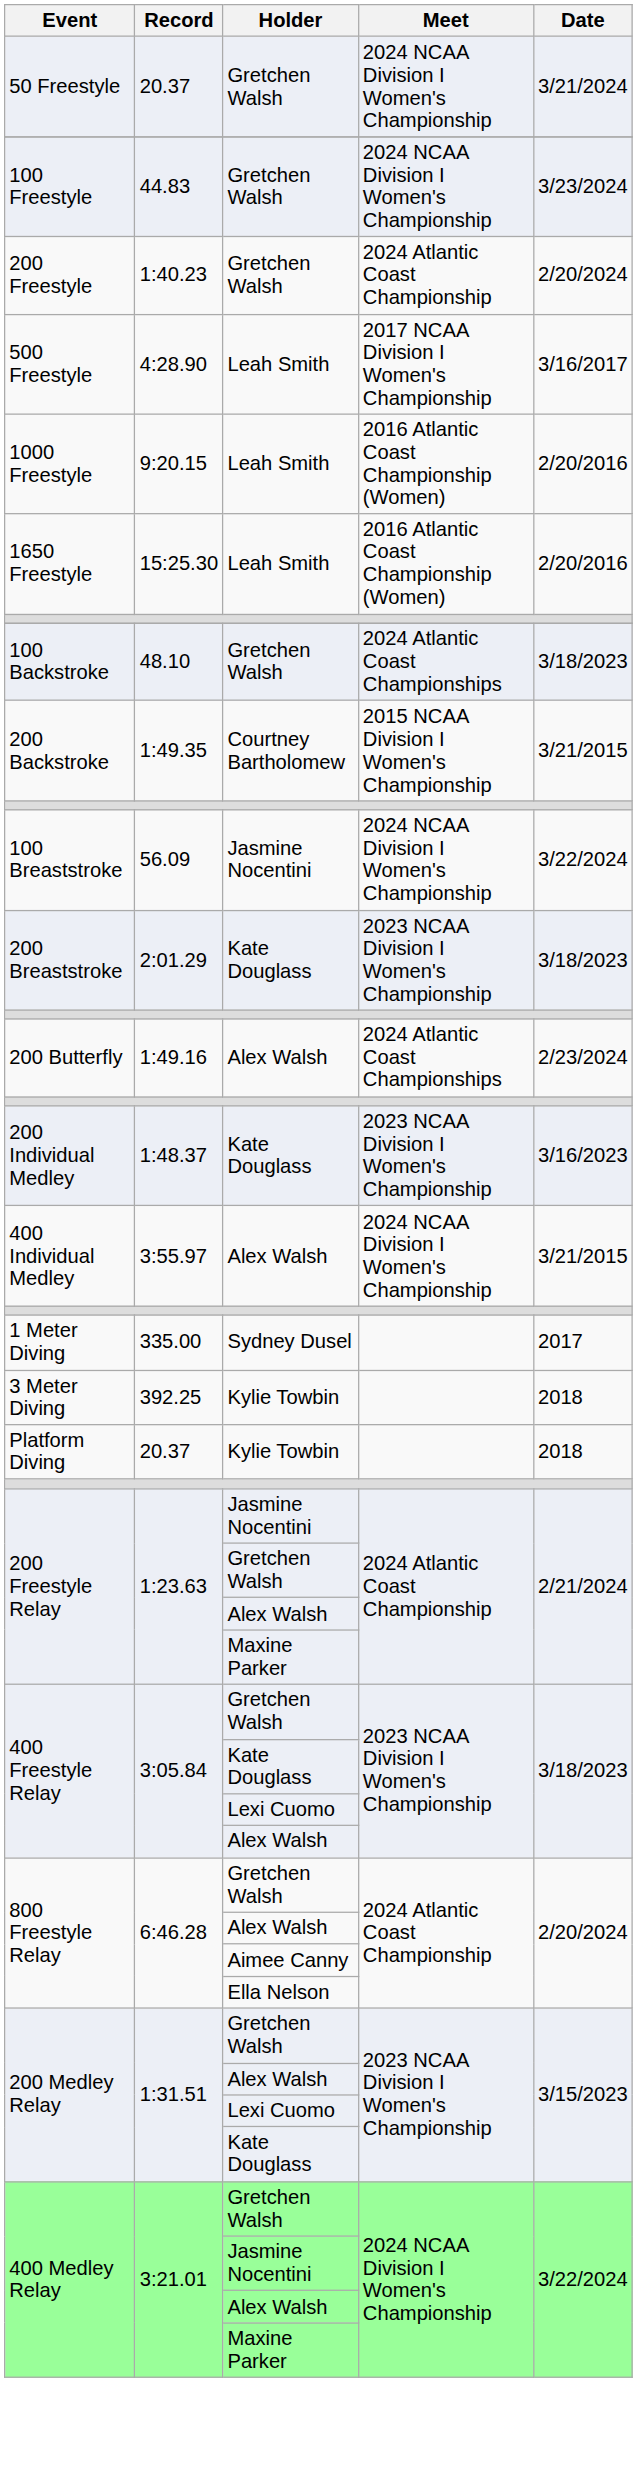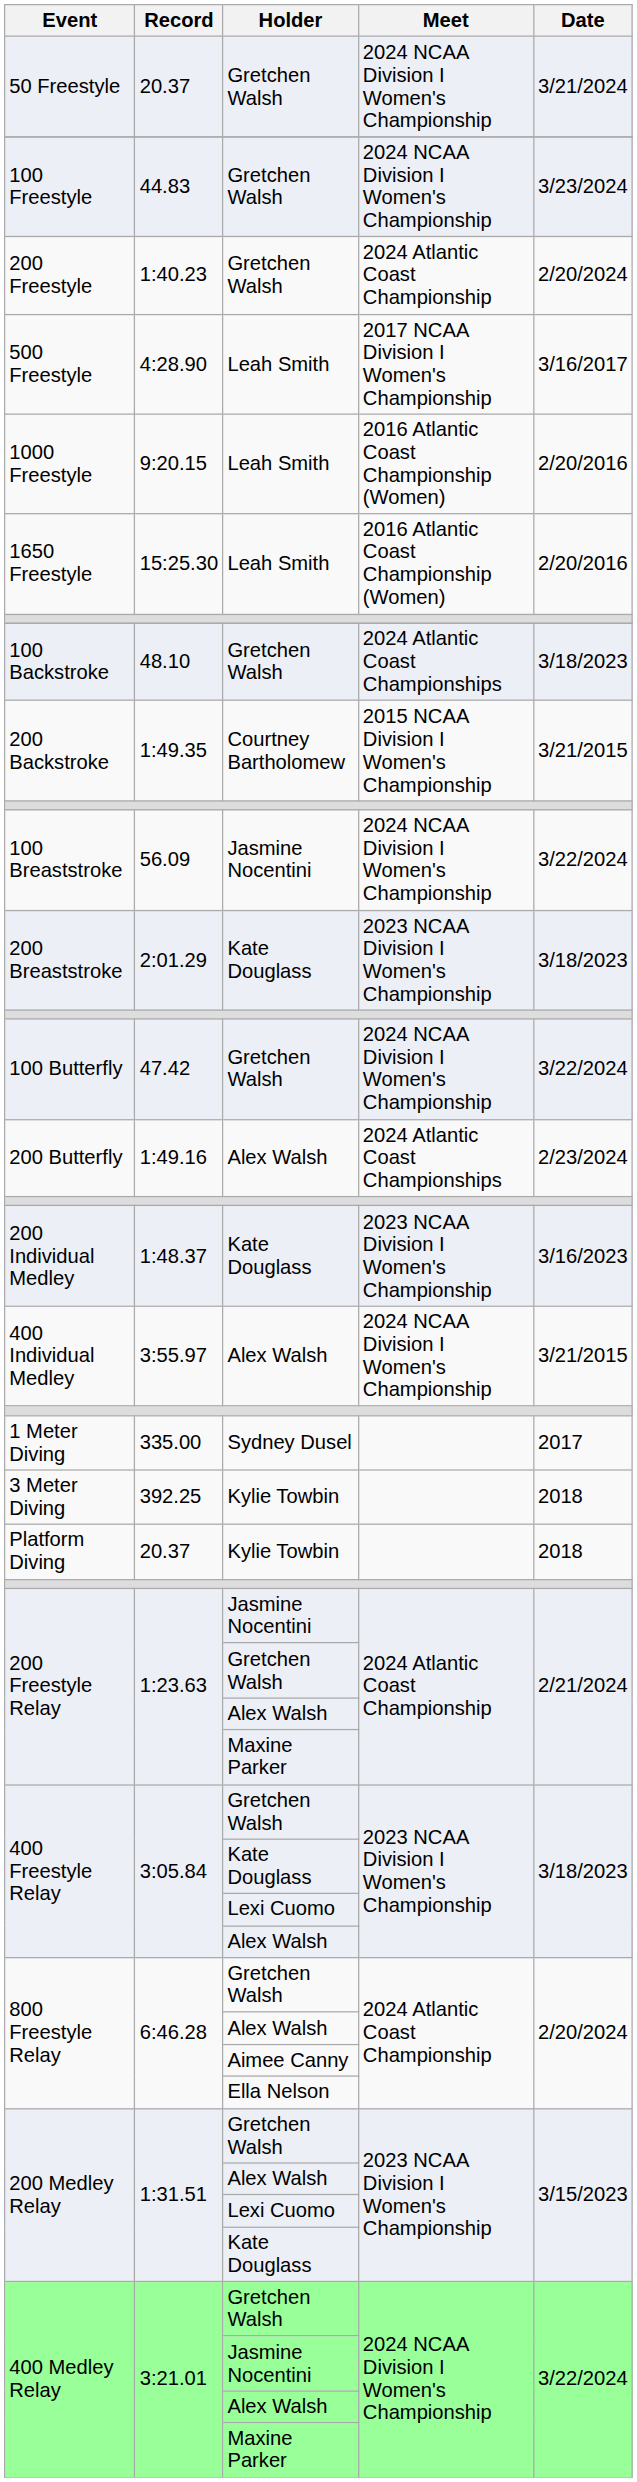+ row: 100 Butterfly | 47.42 | Gretchen Walsh | 2024 NCAA Division I Women's Championship | 3/22/2024
